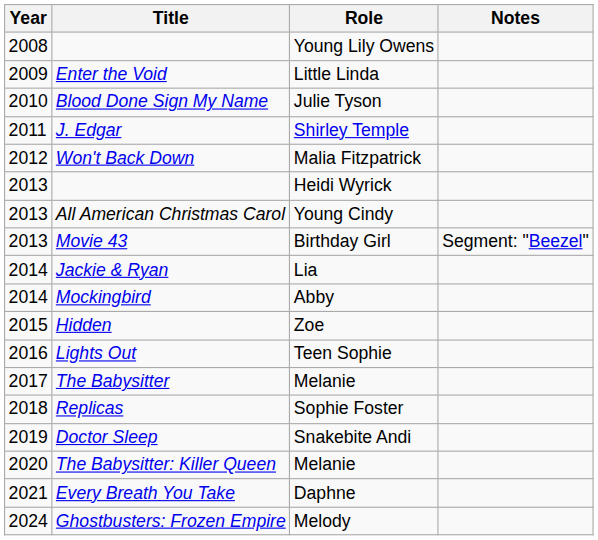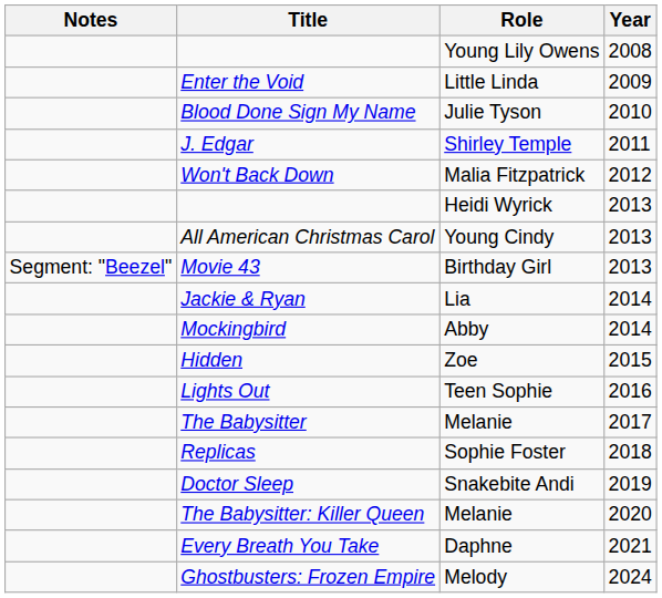columns swapped: Year <-> Notes
